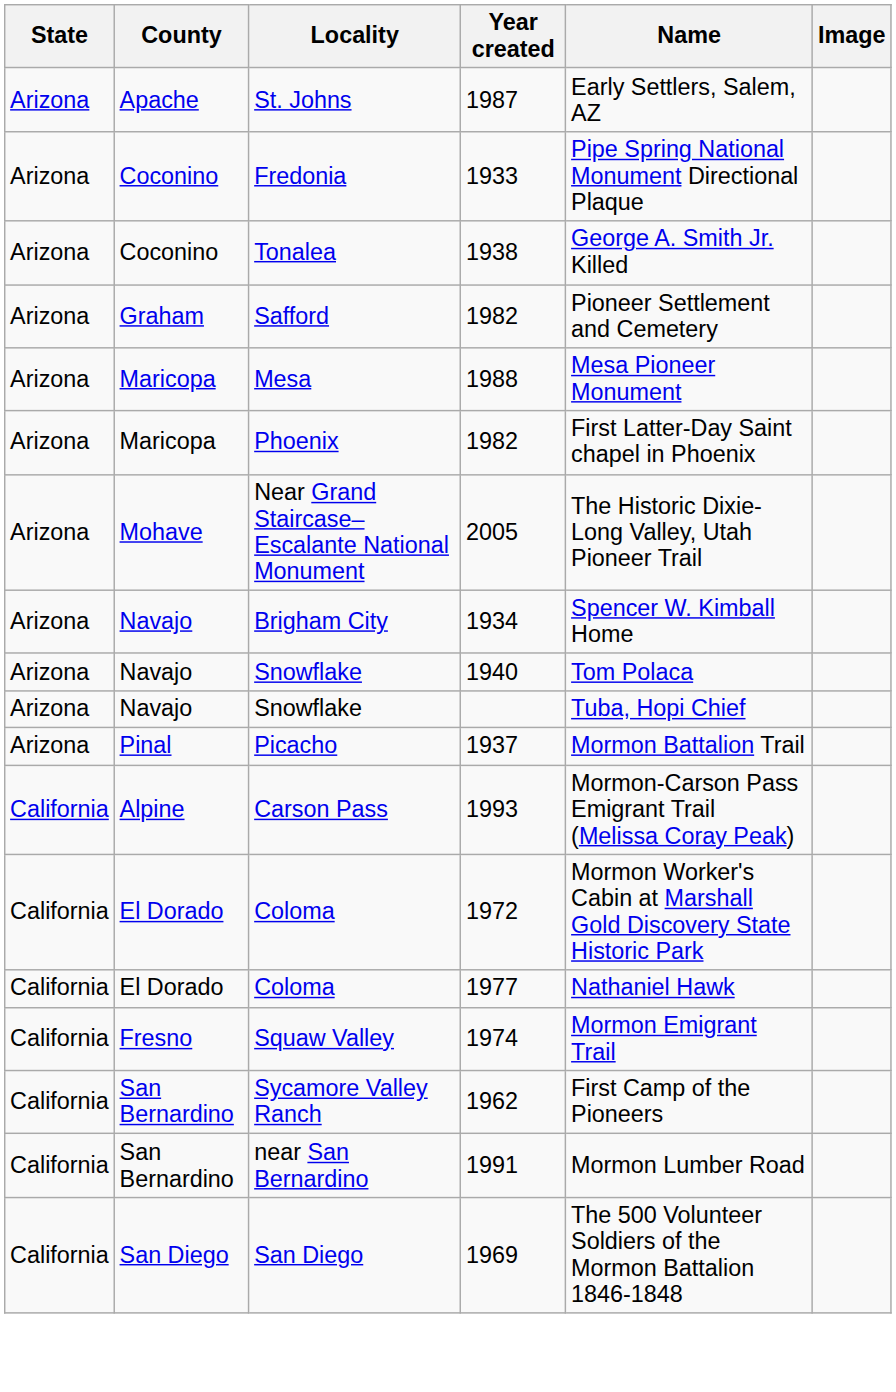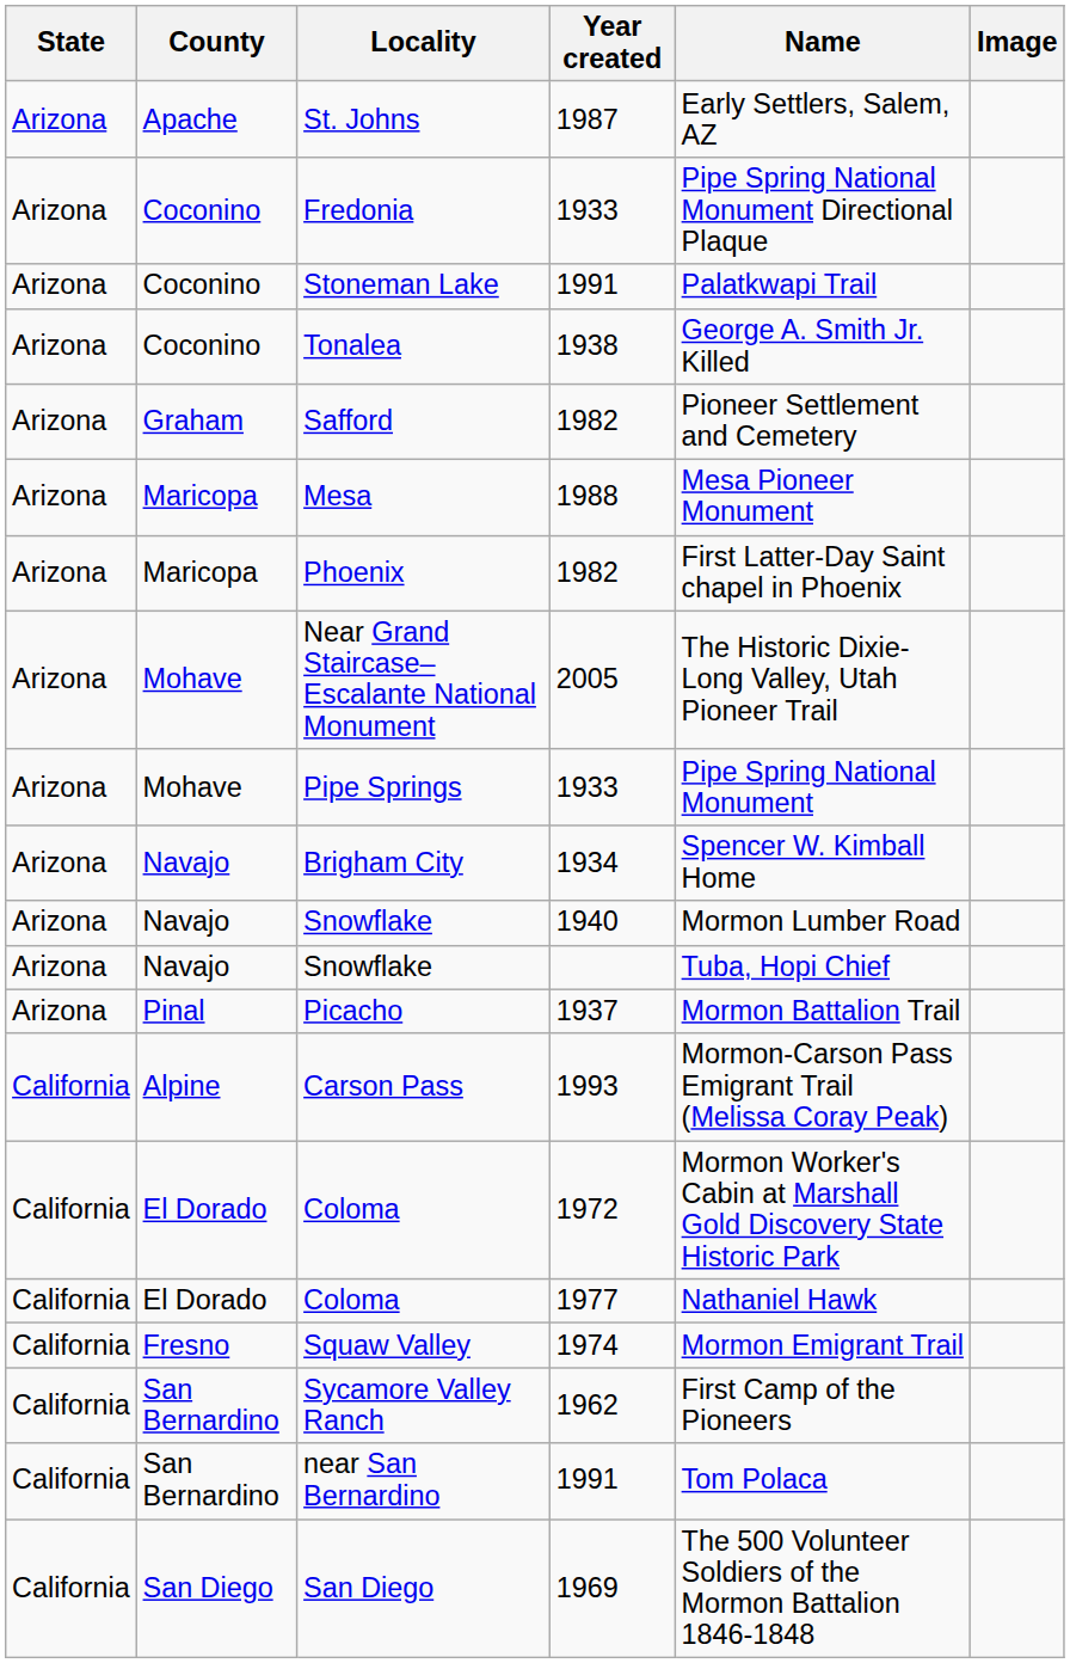+ row: Arizona | Coconino | Stoneman Lake | 1991 | Palatkwapi Trail
+ row: Arizona | Mohave | Pipe Springs | 1933 | Pipe Spring National Monument
Snowflake / 1940 | Name: Tom Polaca -> Mormon Lumber Road
near San Bernardino | Name: Mormon Lumber Road -> Tom Polaca
